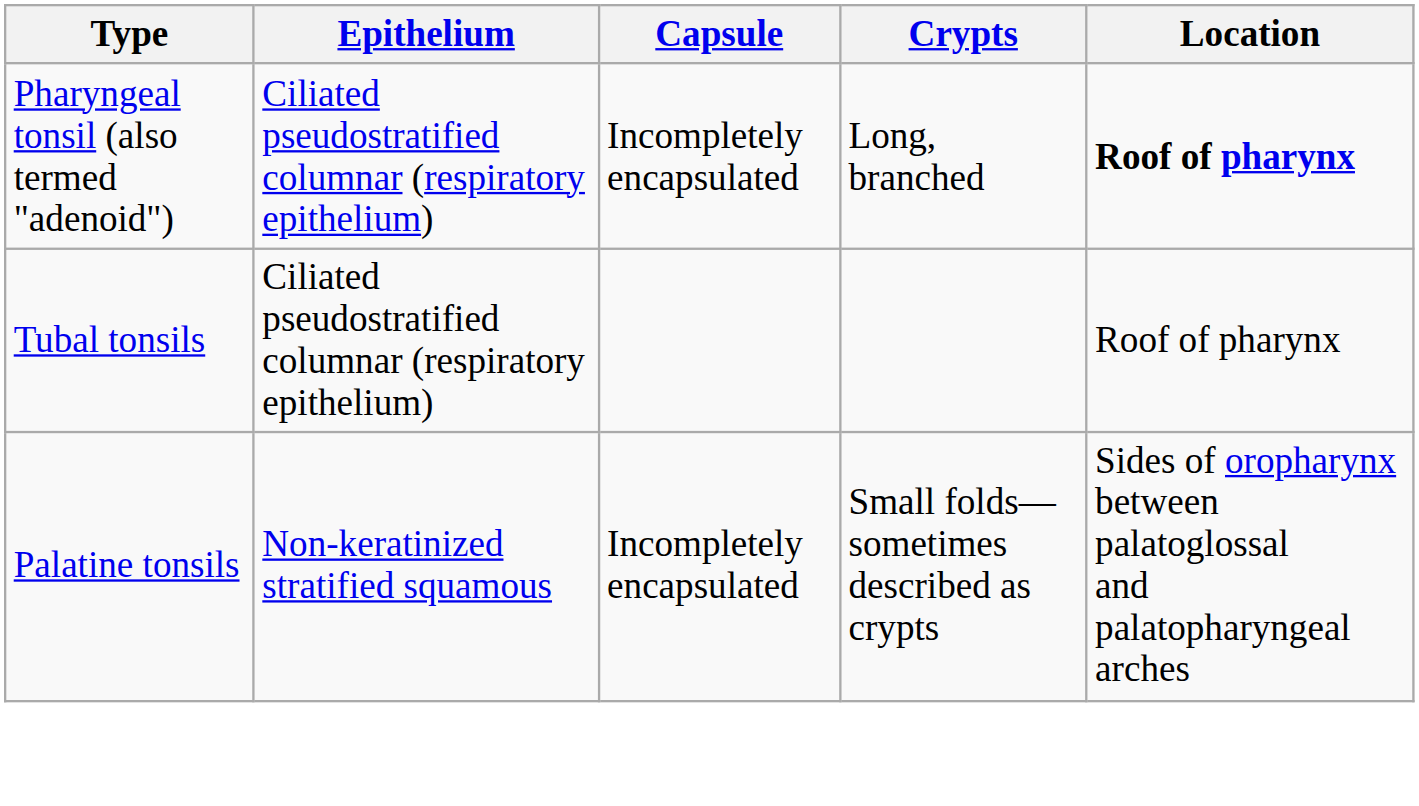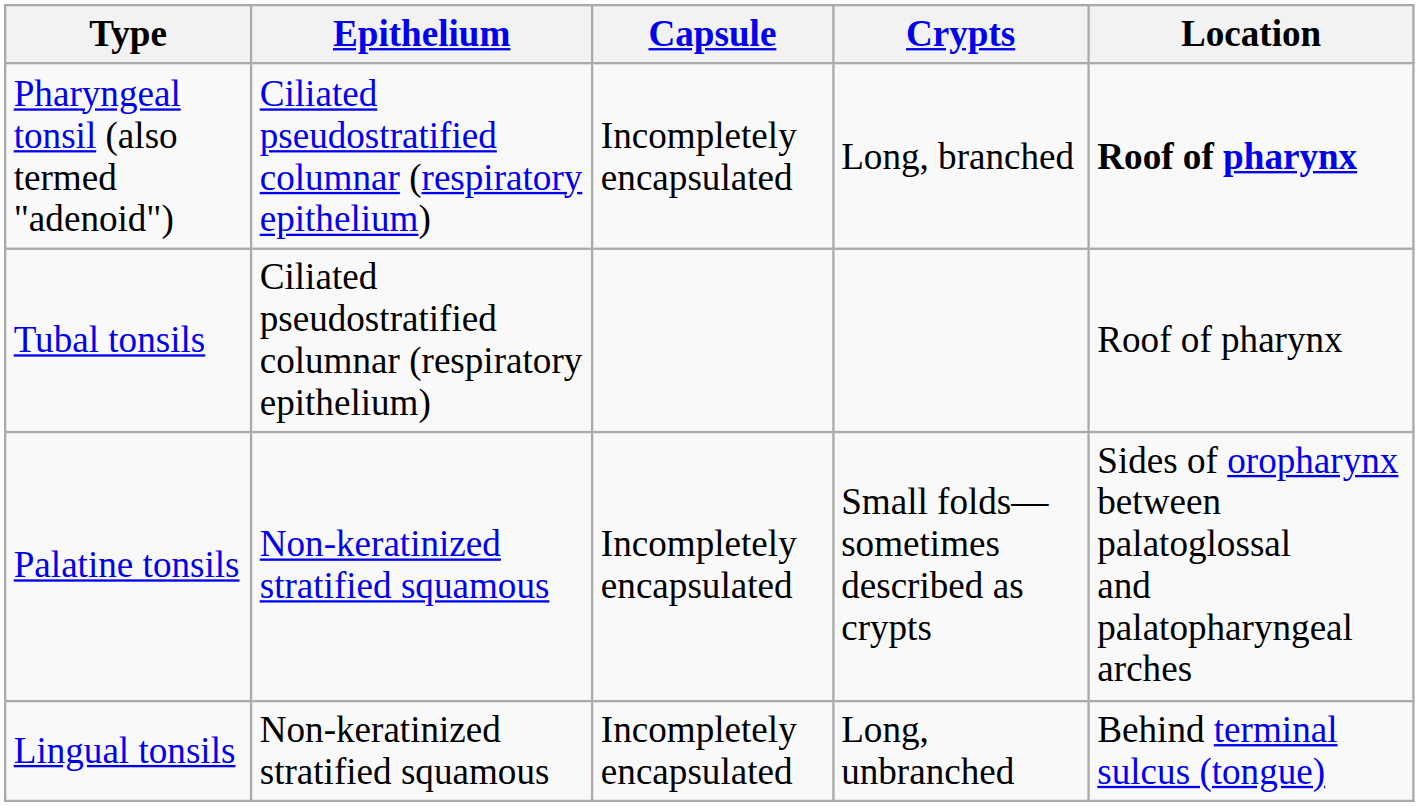+ row: Lingual tonsils | Non-keratinized stratified squamous | Incompletely encapsulated | Long, unbranched | Behind terminal sulcus (tongue)
